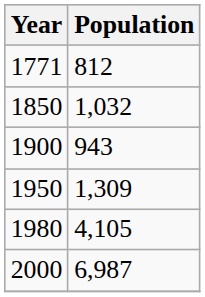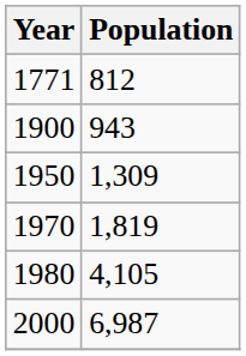- row: 1850 | 1,032
+ row: 1970 | 1,819
